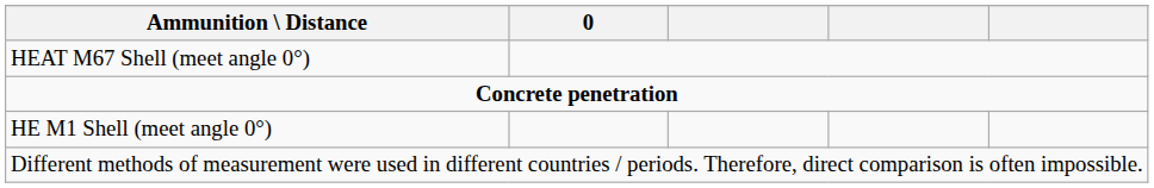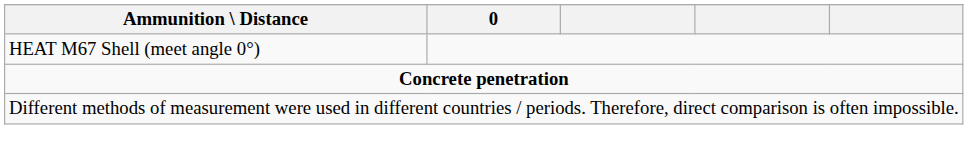- row: HE M1 Shell (meet angle 0°)
